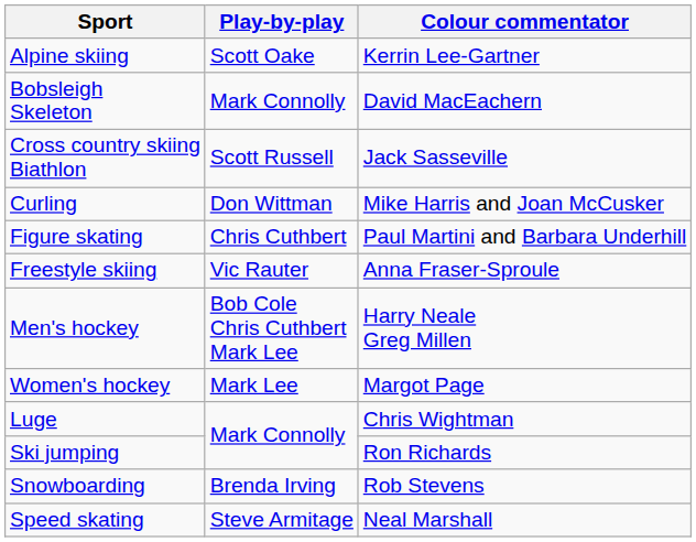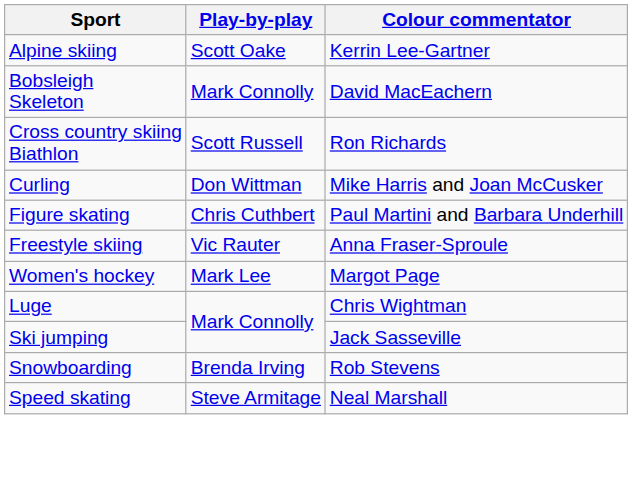Cross country skiing Biathlon | Colour commentator: Jack Sasseville -> Ron Richards
- row: Men's hockey | Bob Cole Chris Cuthbert Mark Lee | Harry Neale Greg Millen
Ski jumping | Colour commentator: Ron Richards -> Jack Sasseville
